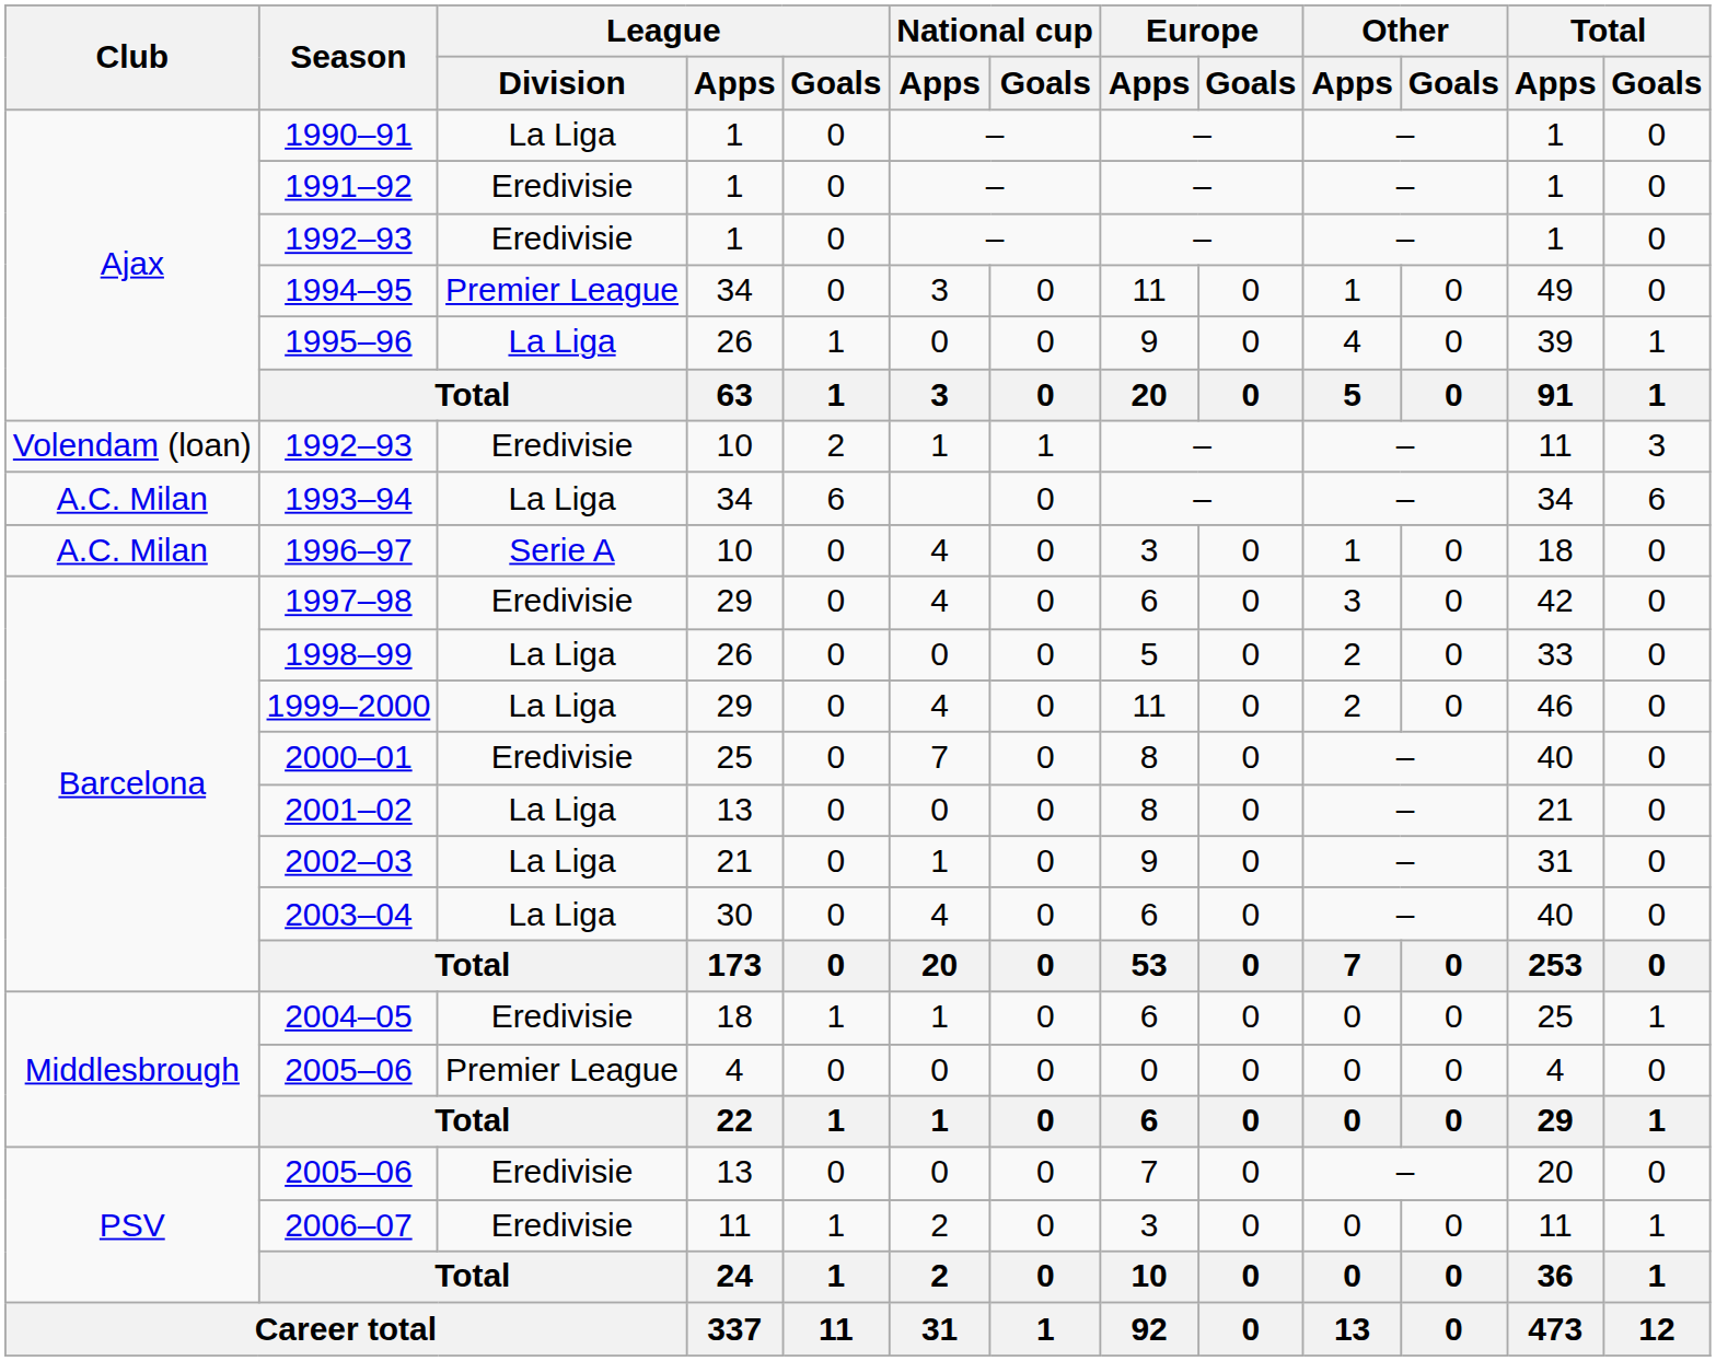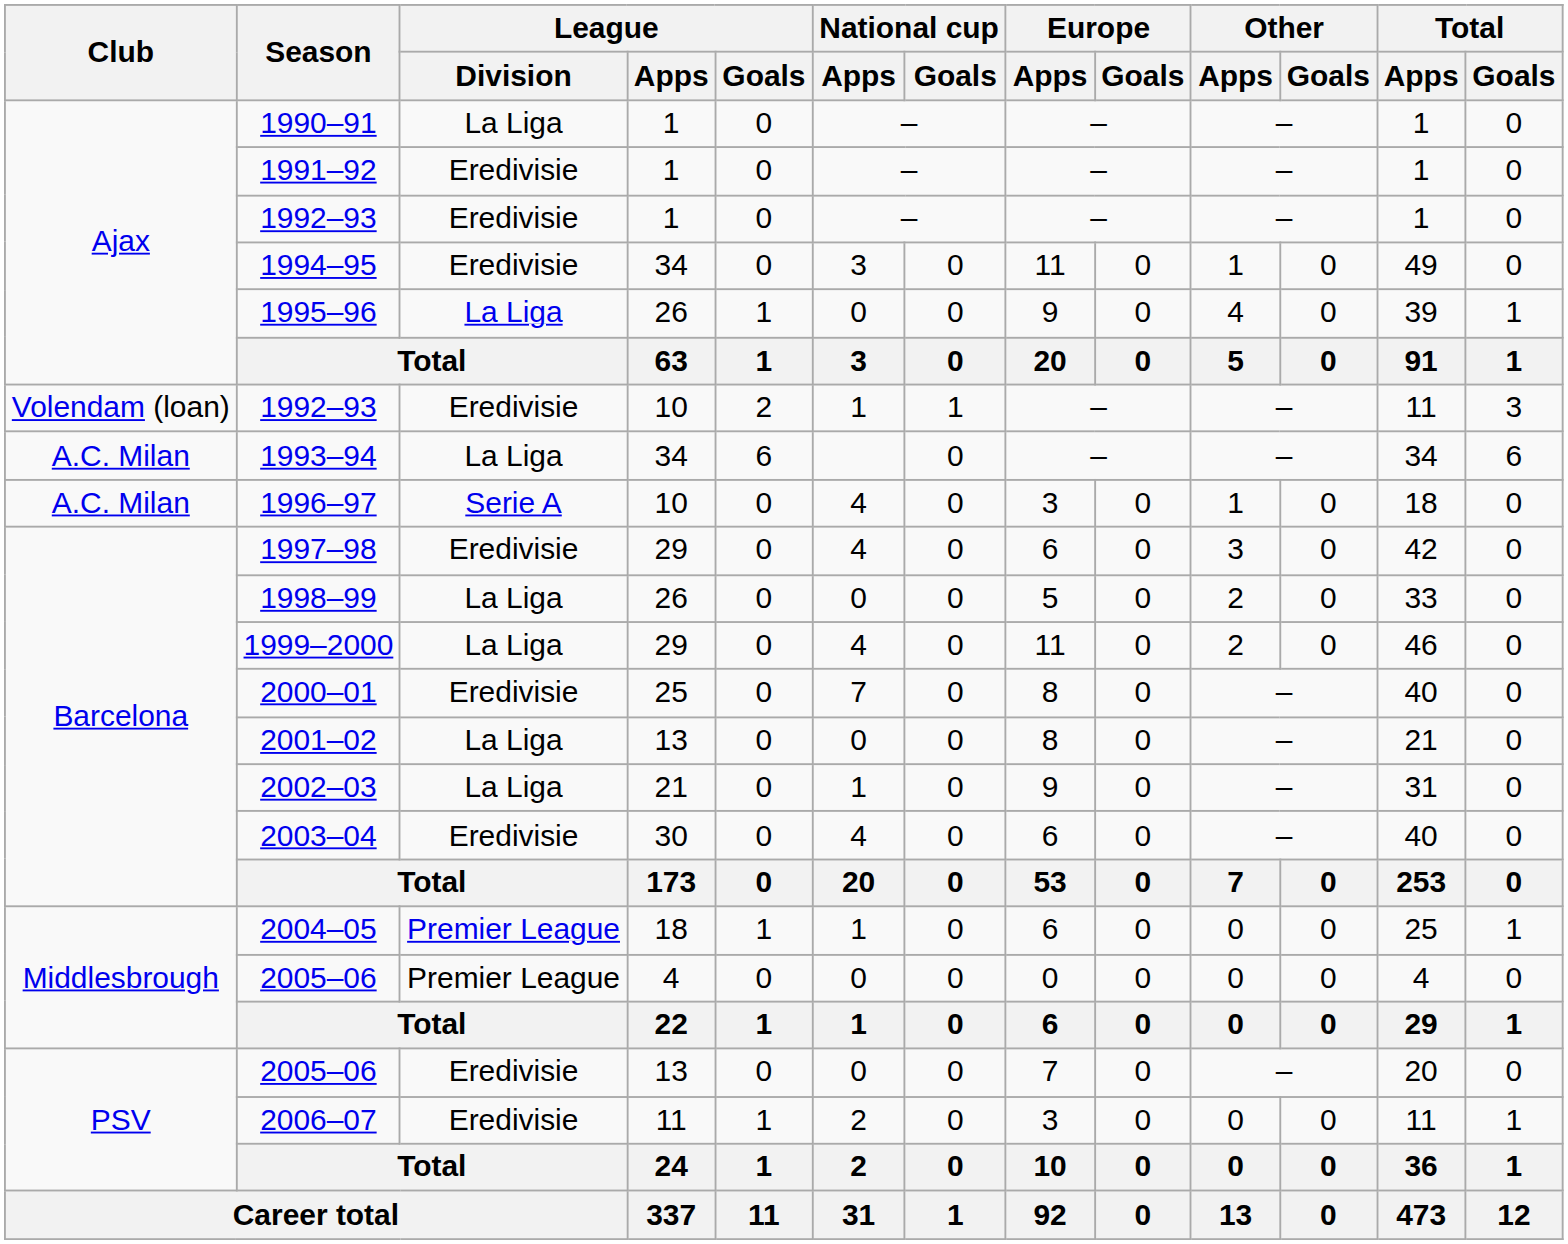1994–95 | League / Division: Premier League -> Eredivisie
2003–04 | League / Division: La Liga -> Eredivisie
2004–05 | League / Division: Eredivisie -> Premier League
